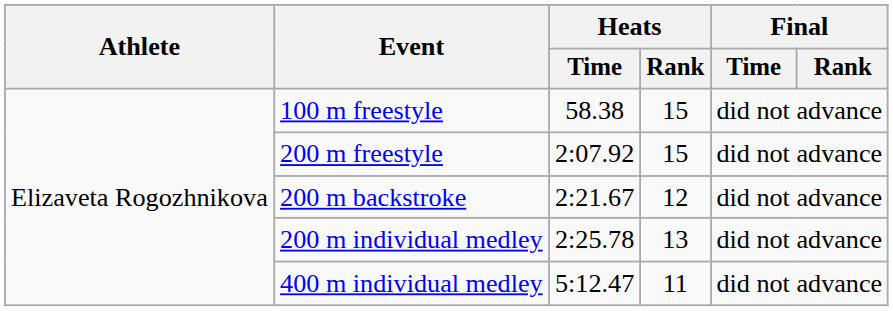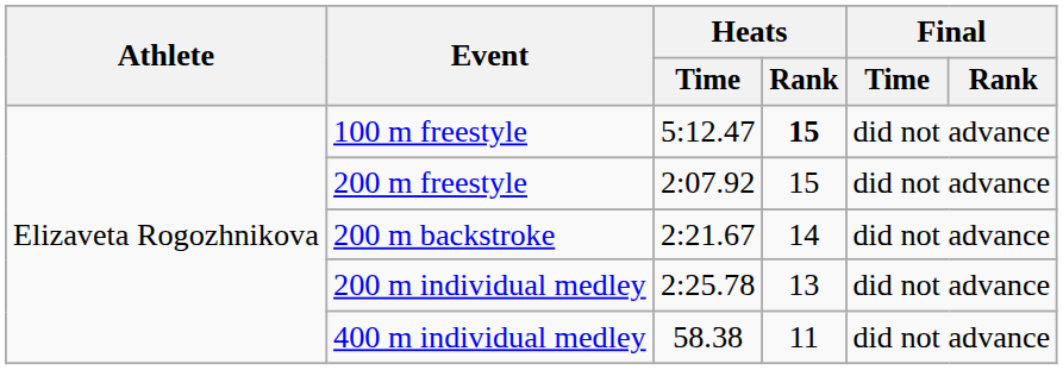100 m freestyle | Heats / Time: 58.38 -> 5:12.47
100 m freestyle | Heats / Rank: normal -> bold
200 m backstroke | Heats / Rank: 12 -> 14
400 m individual medley | Heats / Time: 5:12.47 -> 58.38
